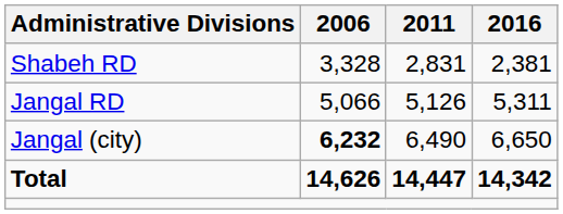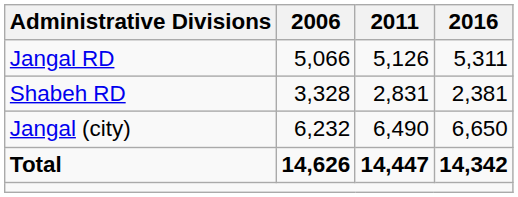rows swapped: Jangal RD <-> Shabeh RD
Jangal (city) | 2006: bold -> normal
